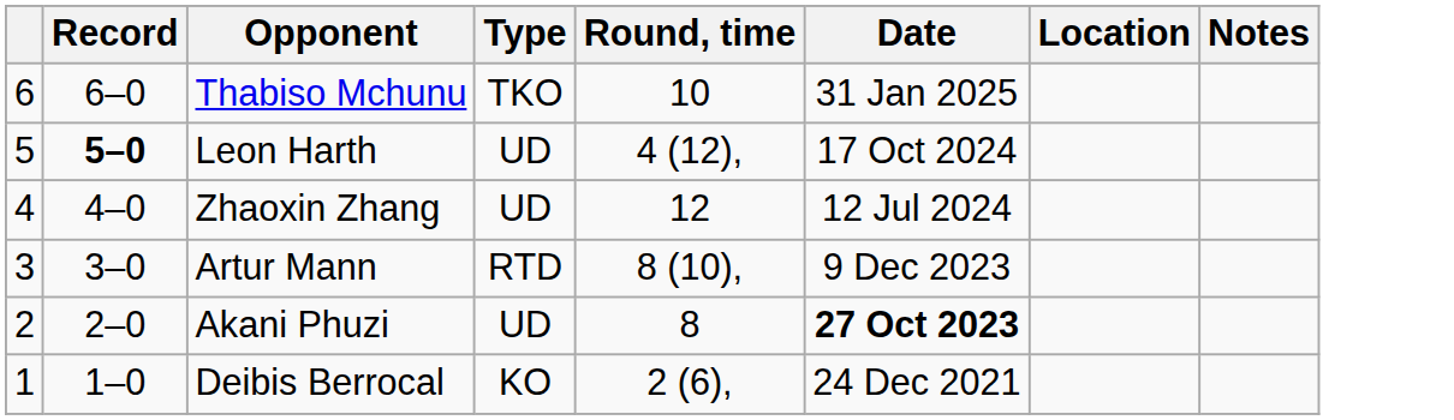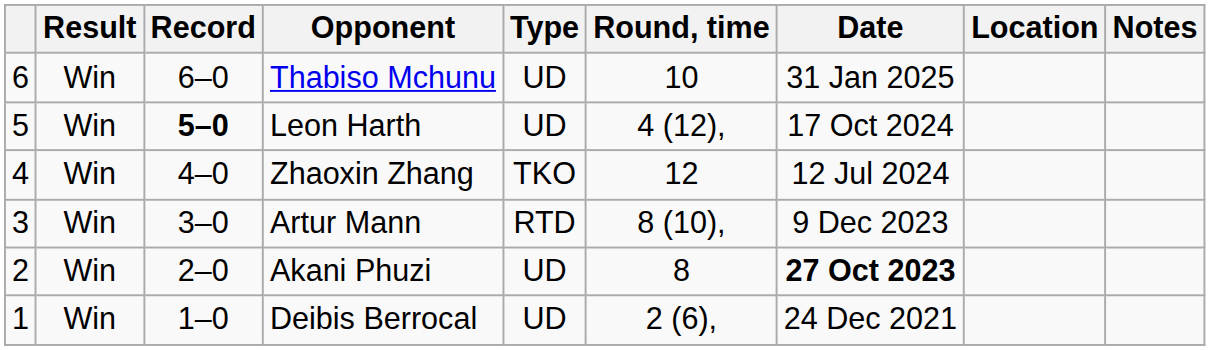+ column: Result | Win | Win | Win | Win | Win | Win
Thabiso Mchunu | Type: TKO -> UD
Zhaoxin Zhang | Type: UD -> TKO
Deibis Berrocal | Type: KO -> UD
